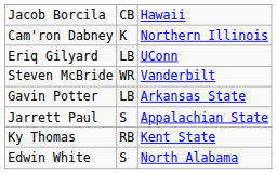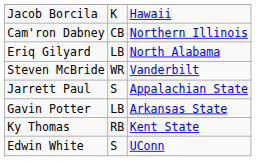Jacob Borcila | column 2: CB -> K
Cam'ron Dabney | column 2: K -> CB
Eriq Gilyard | column 3: UConn -> North Alabama
rows swapped: Jarrett Paul <-> Gavin Potter
Edwin White | column 3: North Alabama -> UConn
